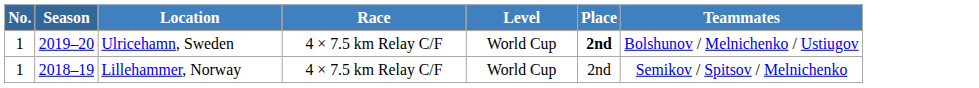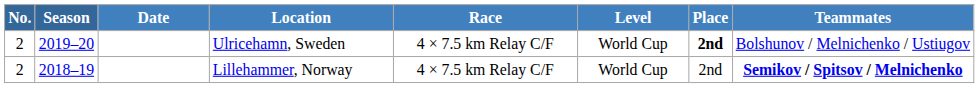+ column: Date
Ulricehamn, Sweden | No.: 1 -> 2
Lillehammer, Norway | No.: 1 -> 2
Lillehammer, Norway | Teammates: normal -> bold
